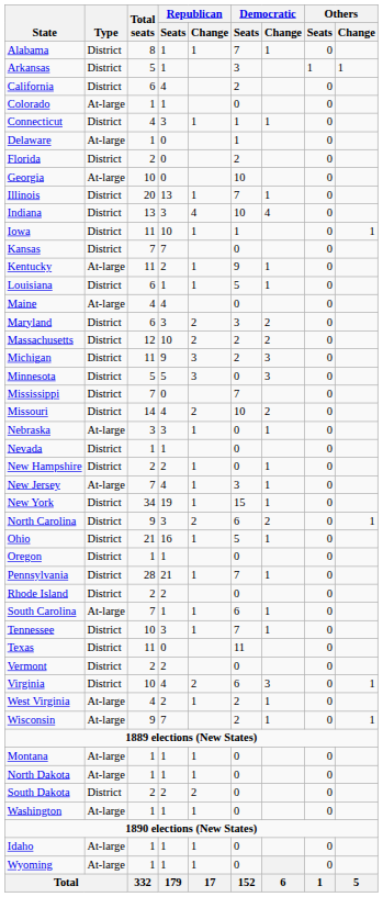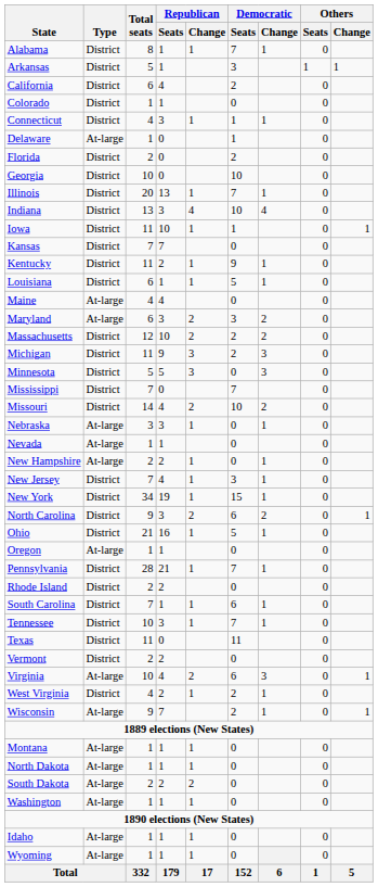Colorado | Type: At-large -> District
Georgia | Type: At-large -> District
Kentucky | Type: At-large -> District
Maryland | Type: District -> At-large
Nevada | Type: District -> At-large
New Hampshire | Type: District -> At-large
New Jersey | Type: At-large -> District
Oregon | Type: District -> At-large
South Carolina | Type: At-large -> District
Virginia | Type: District -> At-large
West Virginia | Type: At-large -> District
South Dakota | Type: District -> At-large
